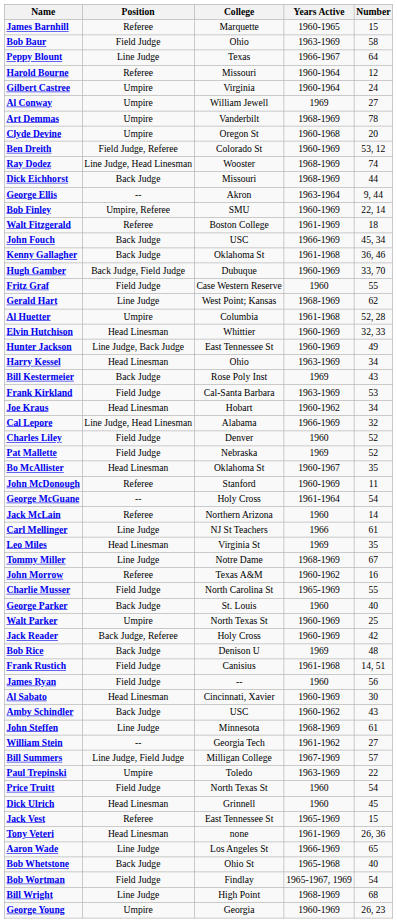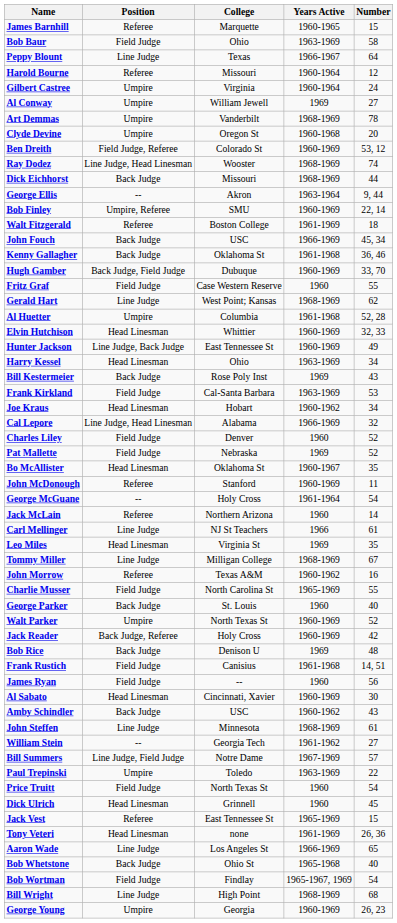Tommy Miller | College: Notre Dame -> Milligan College
Walt Parker | Number: 25 -> 52
Bill Summers | College: Milligan College -> Notre Dame
